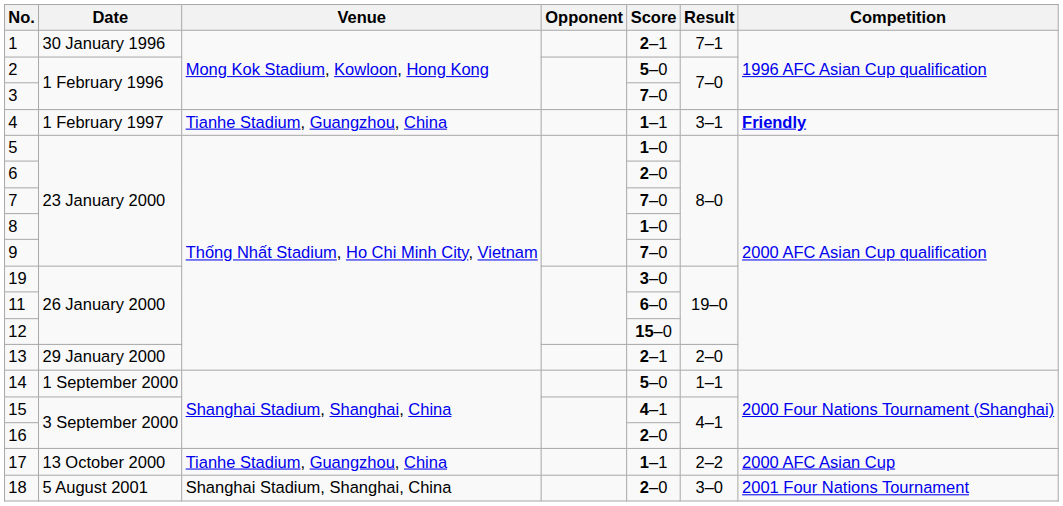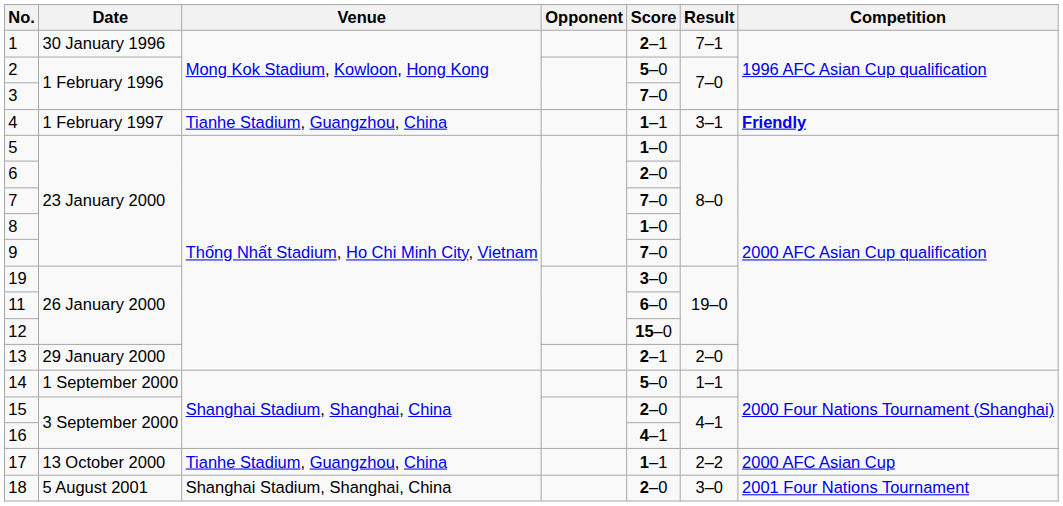15 | Score: 4–1 -> 2–0
16 | Score: 2–0 -> 4–1
